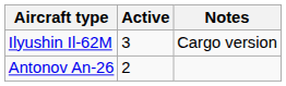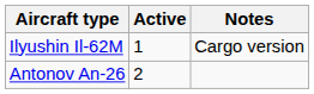Ilyushin Il-62M | Active: 3 -> 1
